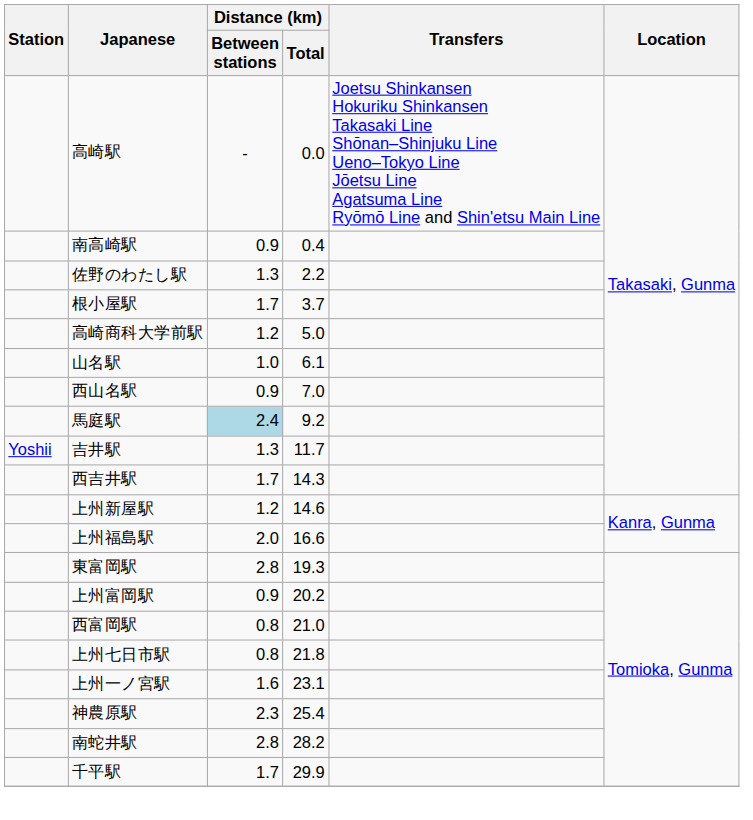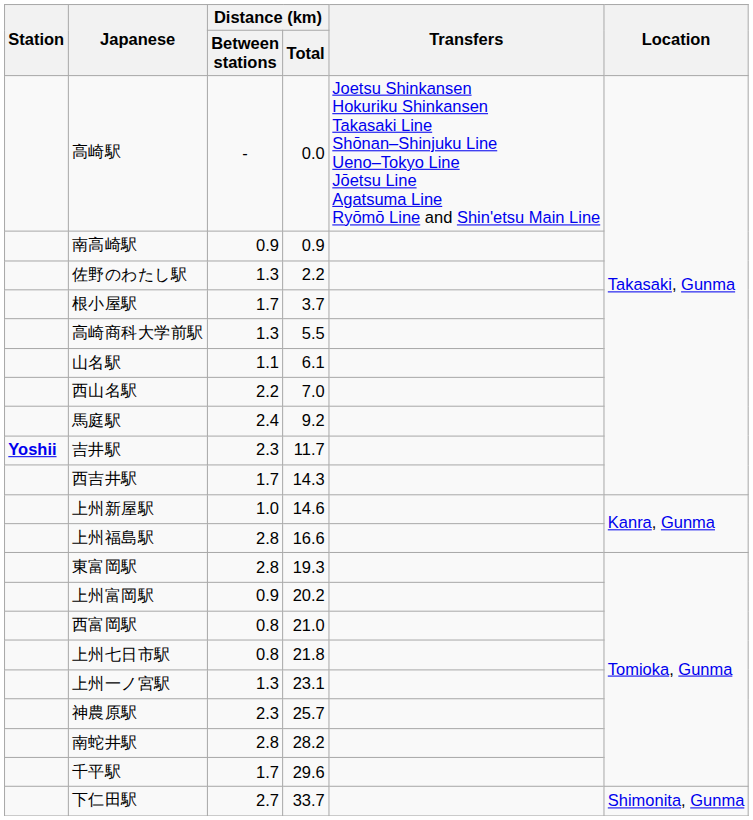南高崎駅 | Distance (km) / Total: 0.4 -> 0.9
高崎商科大学前駅 | Distance (km) / Between stations: 1.2 -> 1.3
高崎商科大学前駅 | Distance (km) / Total: 5.0 -> 5.5
山名駅 | Distance (km) / Between stations: 1.0 -> 1.1
西山名駅 | Distance (km) / Between stations: 0.9 -> 2.2
馬庭駅 | Distance (km) / Between stations: lightblue background -> no background
吉井駅 | Station: normal -> bold
吉井駅 | Distance (km) / Between stations: 1.3 -> 2.3
上州新屋駅 | Distance (km) / Between stations: 1.2 -> 1.0
上州福島駅 | Distance (km) / Between stations: 2.0 -> 2.8
上州一ノ宮駅 | Distance (km) / Between stations: 1.6 -> 1.3
神農原駅 | Distance (km) / Total: 25.4 -> 25.7
千平駅 | Distance (km) / Total: 29.9 -> 29.6
+ row: 下仁田駅 | 2.7 | 33.7 | Shimonita, Gunma
